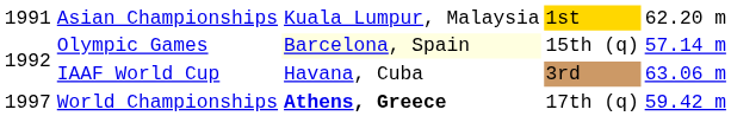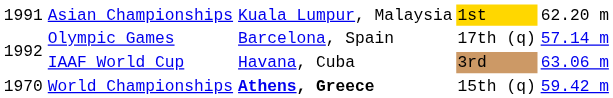Olympic Games | column 3: lightyellow background -> no background
Olympic Games | column 4: 15th (q) -> 17th (q)
World Championships | column 1: 1997 -> 1970
World Championships | column 4: 17th (q) -> 15th (q)
